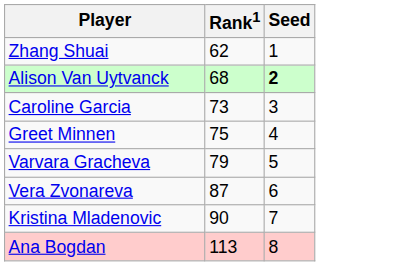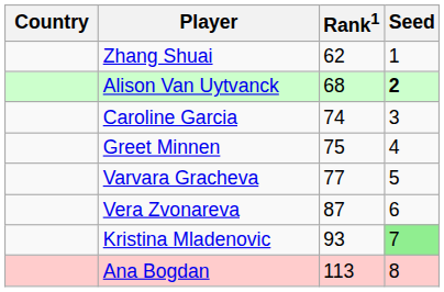+ column: Country
Caroline Garcia | Rank1: 73 -> 74
Varvara Gracheva | Rank1: 79 -> 77
Kristina Mladenovic | Rank1: 90 -> 93
Kristina Mladenovic | Seed: no background -> lightgreen background
